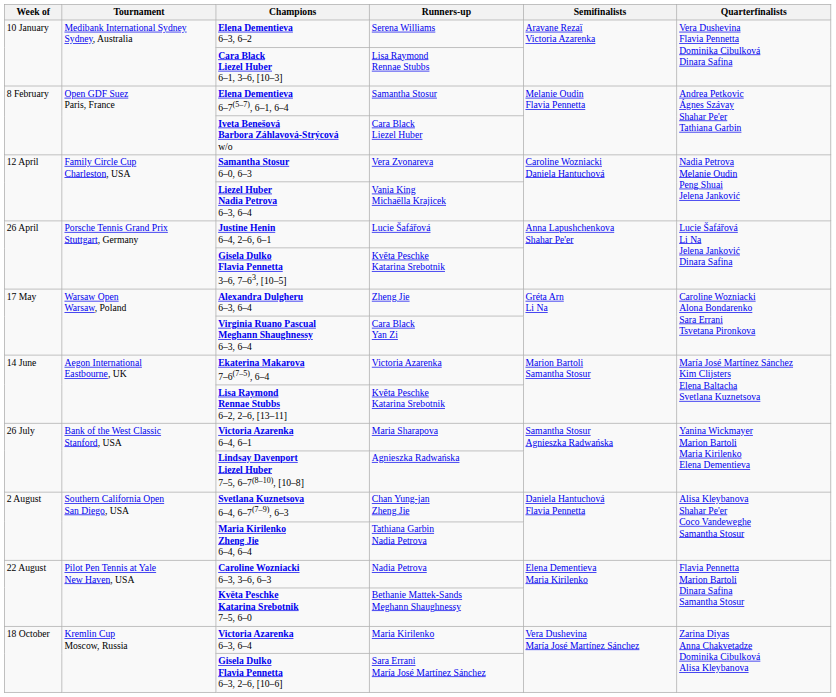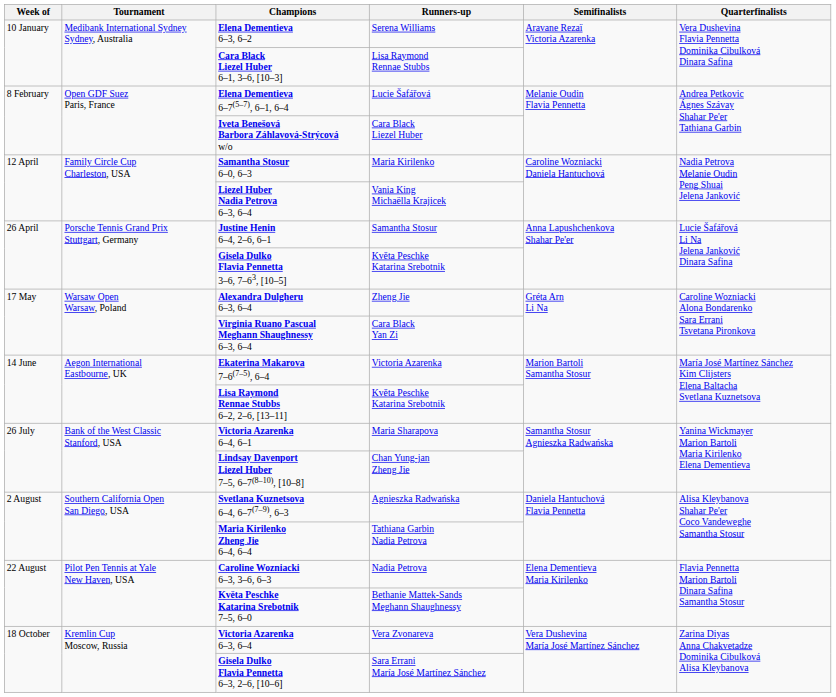Elena Dementieva 6–7(5–7), 6–1, 6–4 | Runners-up: Samantha Stosur -> Lucie Šafářová
Samantha Stosur 6–0, 6–3 | Runners-up: Vera Zvonareva -> Maria Kirilenko
Justine Henin 6–4, 2–6, 6–1 | Runners-up: Lucie Šafářová -> Samantha Stosur
Lindsay Davenport Liezel Huber 7–5, 6–7(8–10), [10–8] | Runners-up: Agnieszka Radwańska -> Chan Yung-jan Zheng Jie
Svetlana Kuznetsova 6–4, 6–7(7–9), 6–3 | Runners-up: Chan Yung-jan Zheng Jie -> Agnieszka Radwańska
Victoria Azarenka 6–3, 6–4 | Runners-up: Maria Kirilenko -> Vera Zvonareva
